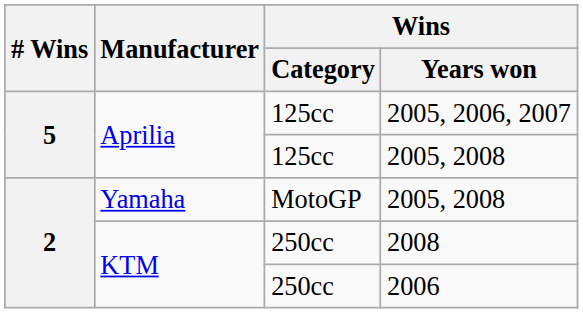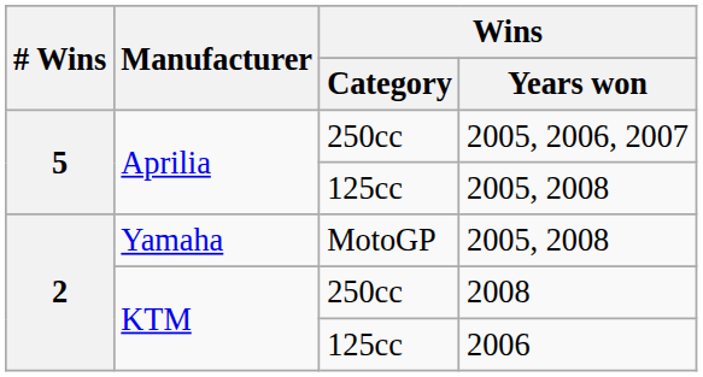2005, 2006, 2007 | Wins / Category: 125cc -> 250cc
2006 | Wins / Category: 250cc -> 125cc
